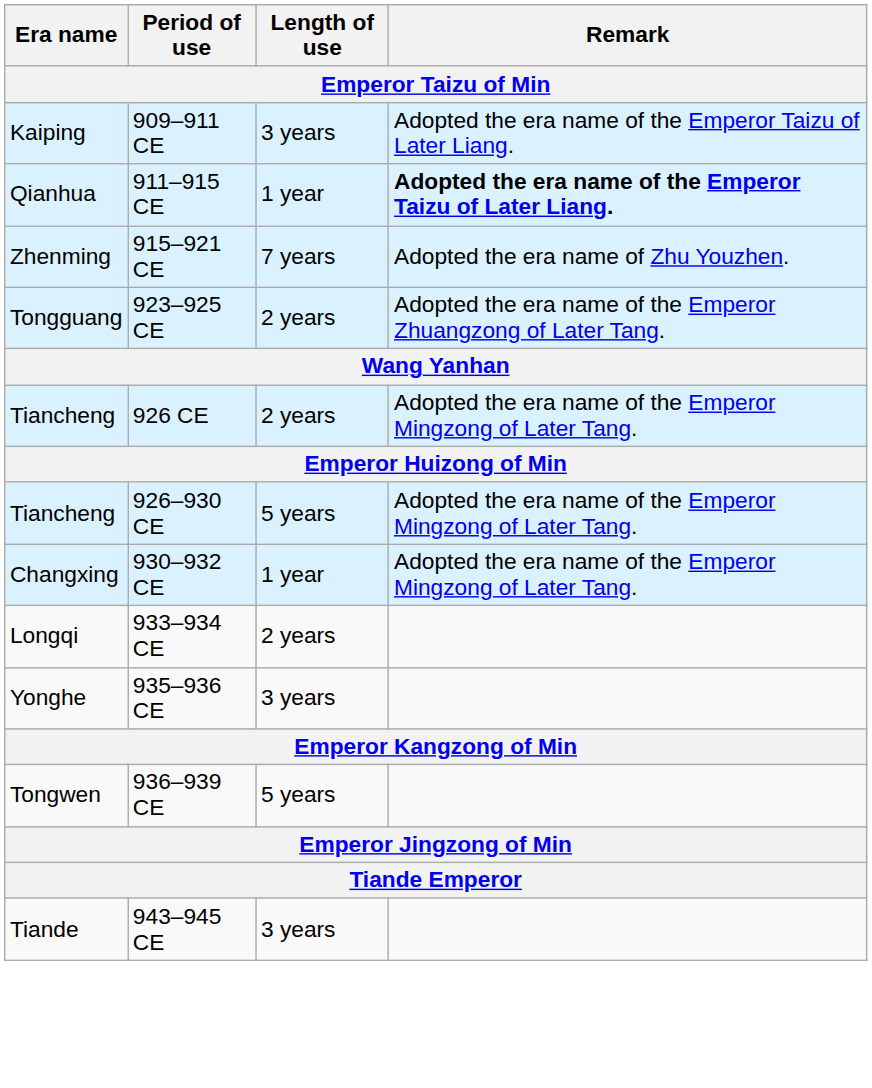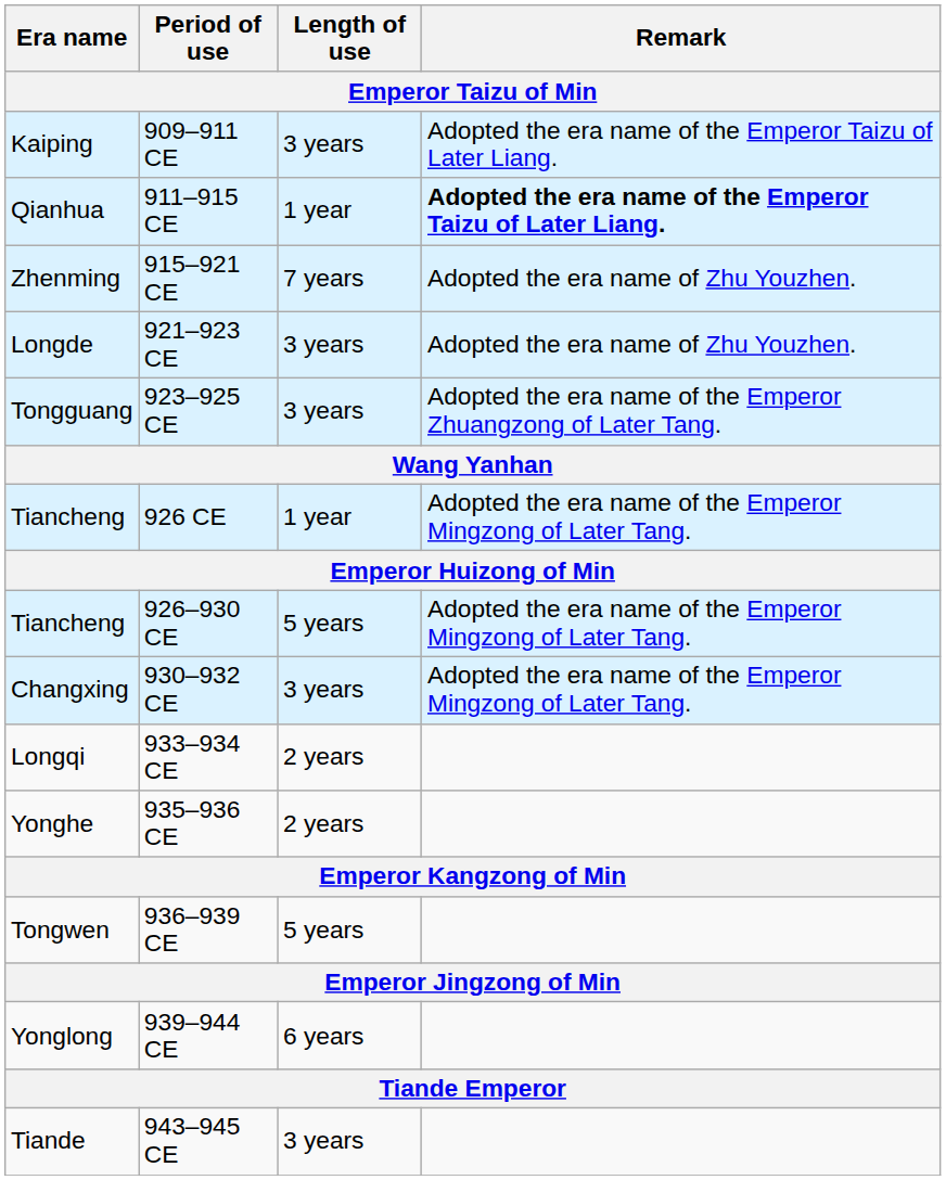+ row: Longde | 921–923 CE | 3 years | Adopted the era name of Zhu Youzhen.
923–925 CE | Length of use: 2 years -> 3 years
926 CE | Length of use: 2 years -> 1 year
930–932 CE | Length of use: 1 year -> 3 years
935–936 CE | Length of use: 3 years -> 2 years
+ row: Yonglong | 939–944 CE | 6 years
